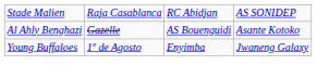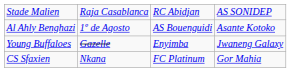Al Ahly Benghazi | column 2: Gazelle -> 1º de Agosto
Young Buffaloes | column 2: 1º de Agosto -> Gazelle
+ row: CS Sfaxien | Nkana | FC Platinum | Gor Mahia
